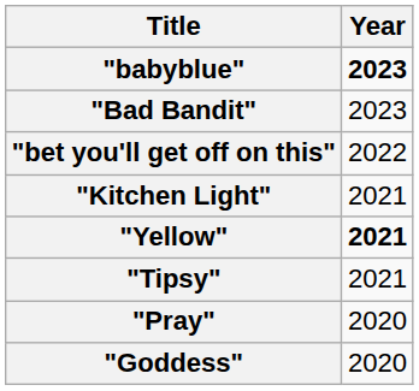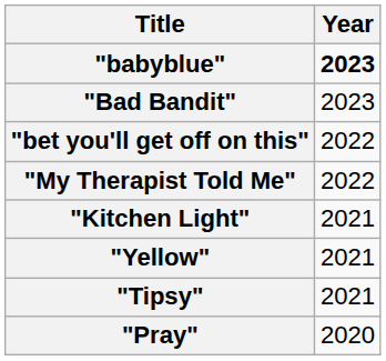+ row: "My Therapist Told Me" | 2022
"Yellow" | Year: bold -> normal
- row: "Goddess" | 2020
